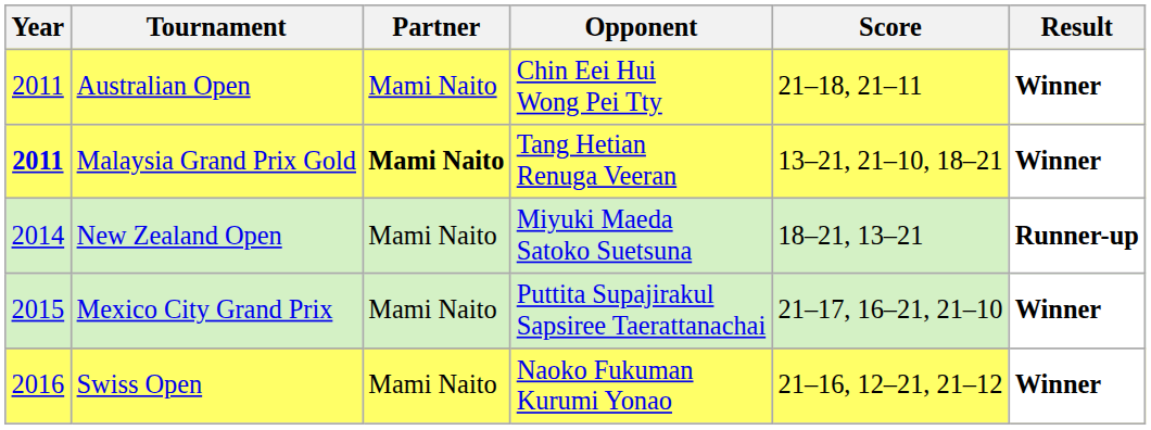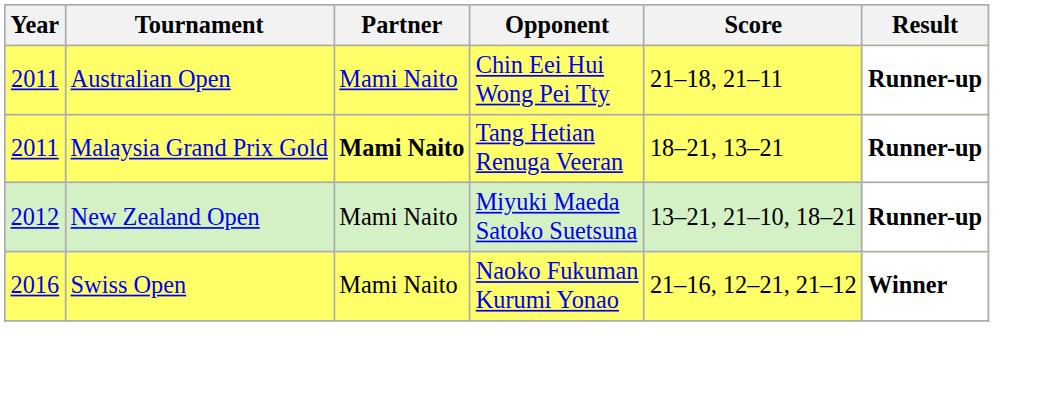Australian Open | Result: Winner -> Runner-up
Malaysia Grand Prix Gold | Year: bold -> normal
Malaysia Grand Prix Gold | Score: 13–21, 21–10, 18–21 -> 18–21, 13–21
Malaysia Grand Prix Gold | Result: Winner -> Runner-up
New Zealand Open | Year: 2014 -> 2012
New Zealand Open | Score: 18–21, 13–21 -> 13–21, 21–10, 18–21
- row: 2015 | Mexico City Grand Prix | Mami Naito | Puttita Supajirakul Sapsiree Taerattanachai | 21–17, 16–21, 21–10 | Winner
